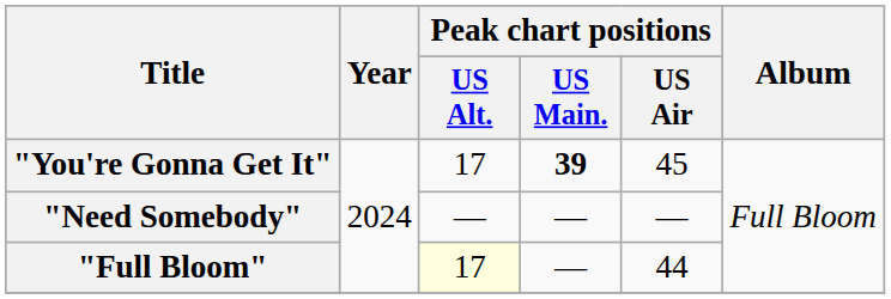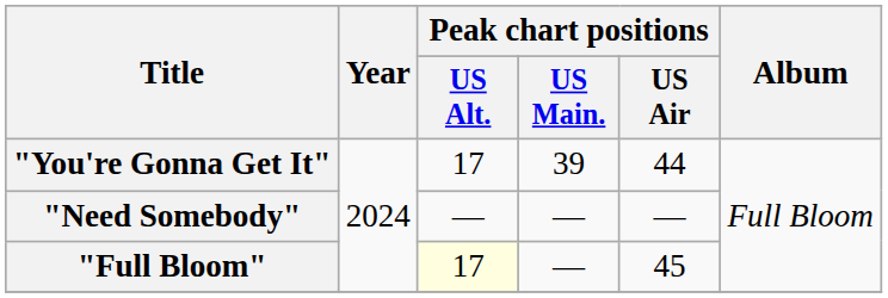"You're Gonna Get It" | Peak chart positions / US Main.: bold -> normal
"You're Gonna Get It" | Peak chart positions / US Air: 45 -> 44
"Full Bloom" | Peak chart positions / US Air: 44 -> 45
